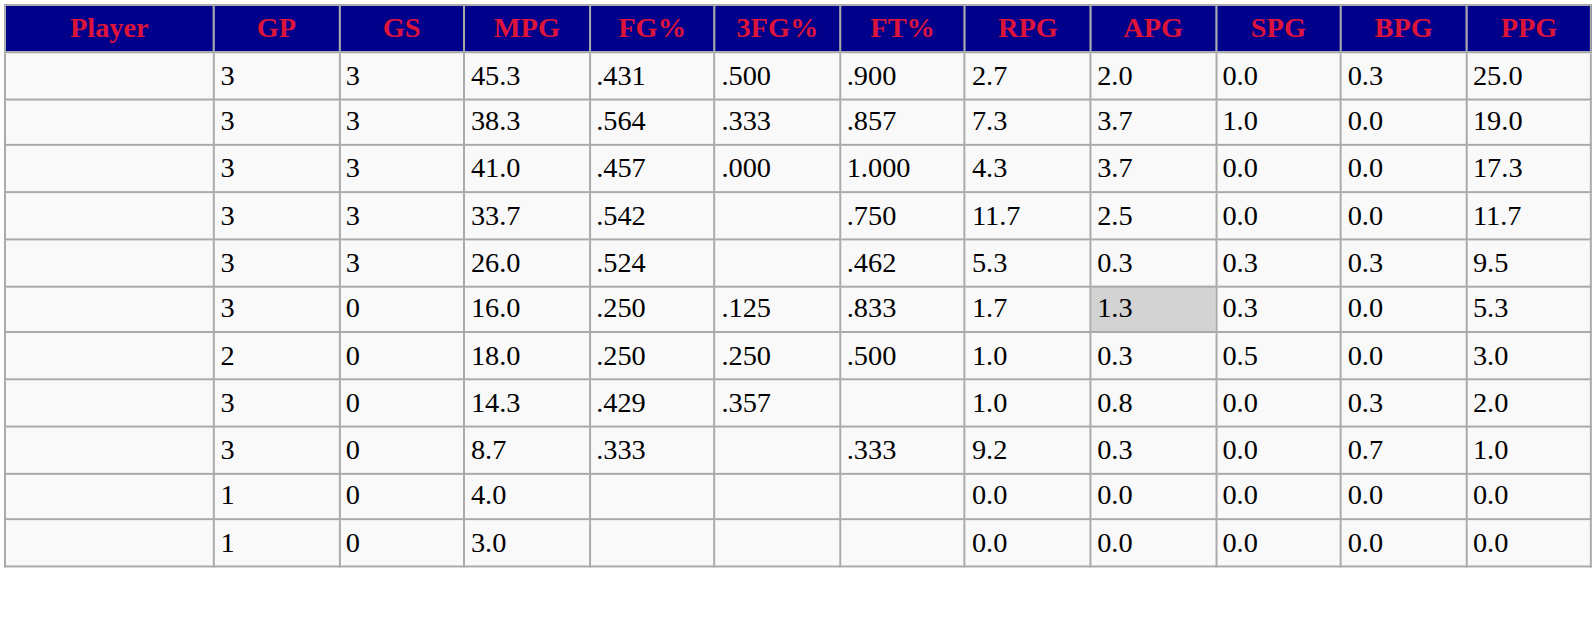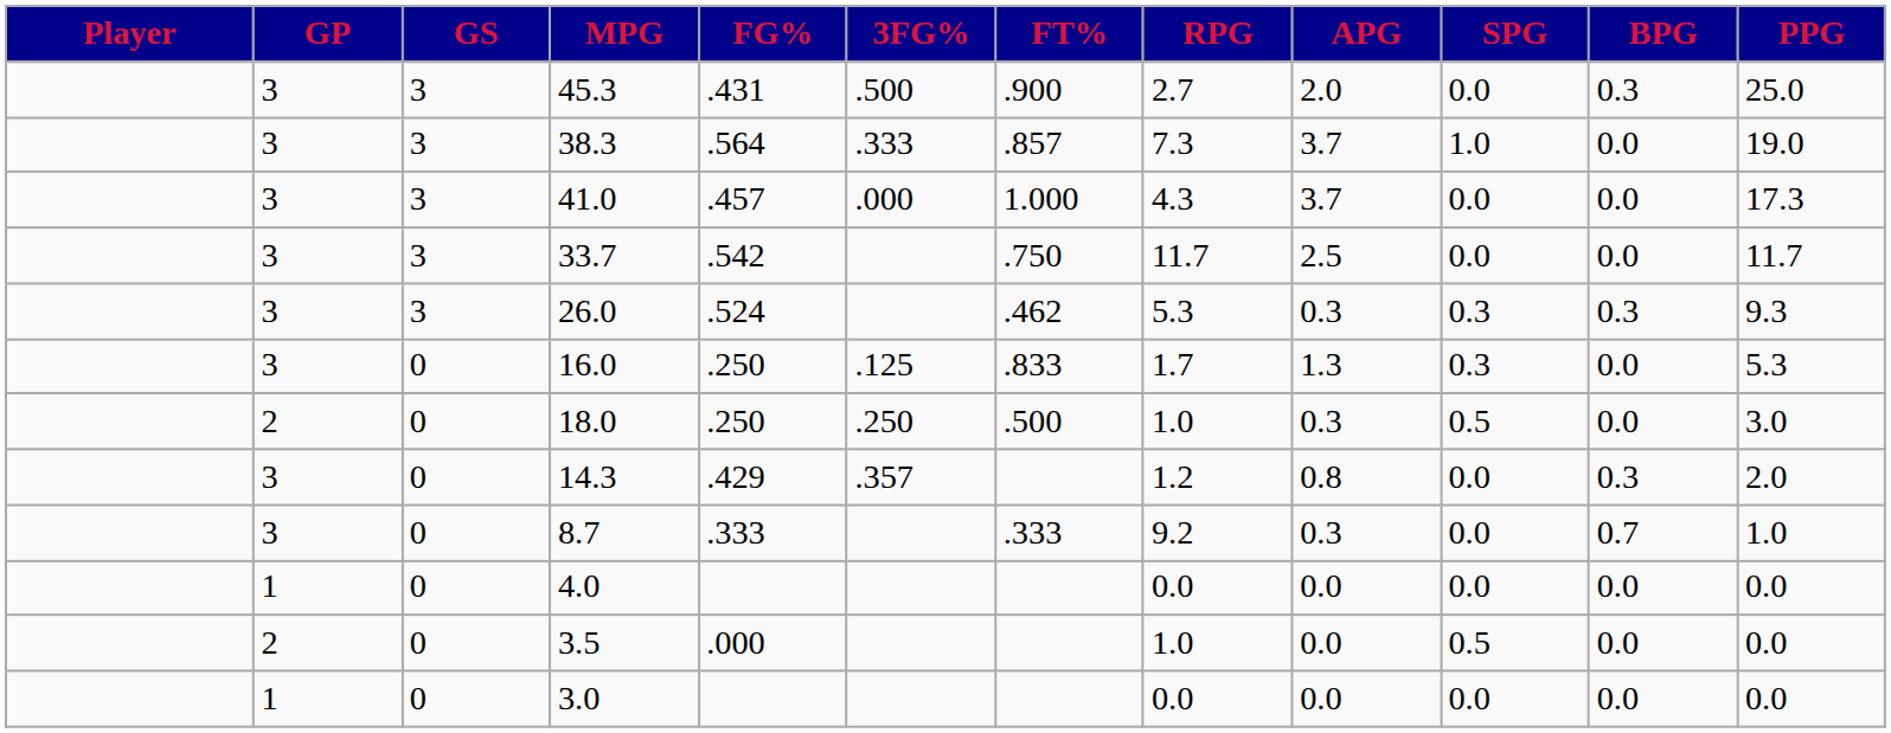26.0 | PPG: 9.5 -> 9.3
16.0 | APG: lightgrey background -> no background
14.3 | RPG: 1.0 -> 1.2
+ row: 2 | 0 | 3.5 | .000 | 1.0 | 0.0 | 0.5 | 0.0 | 0.0
